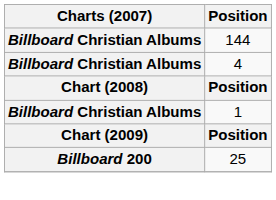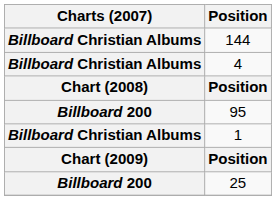+ row: Billboard 200 | 95
